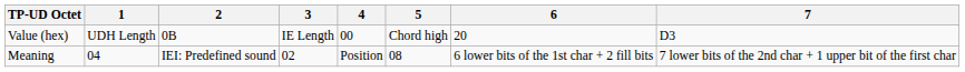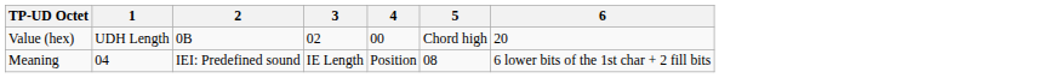- column: 7 | D3 | 7 lower bits of the 2nd char + 1 upper bit of the first char
Value (hex) | 3: IE Length -> 02
Meaning | 3: 02 -> IE Length
